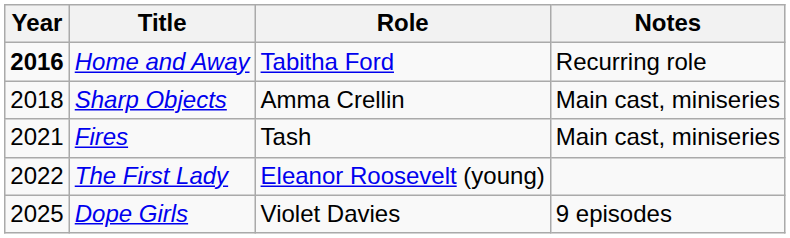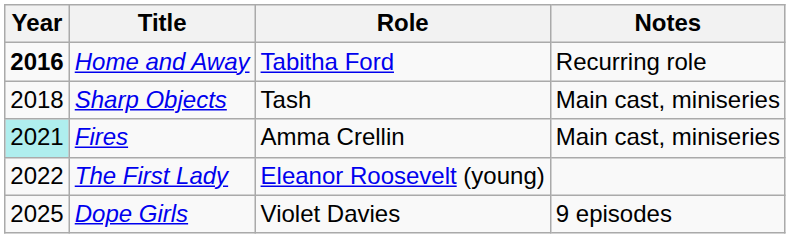Sharp Objects | Role: Amma Crellin -> Tash
Fires | Year: no background -> paleturquoise background
Fires | Role: Tash -> Amma Crellin
